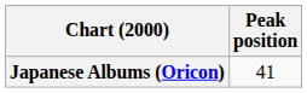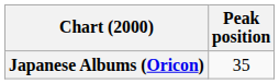Japanese Albums (Oricon) | Peak position: 41 -> 35
